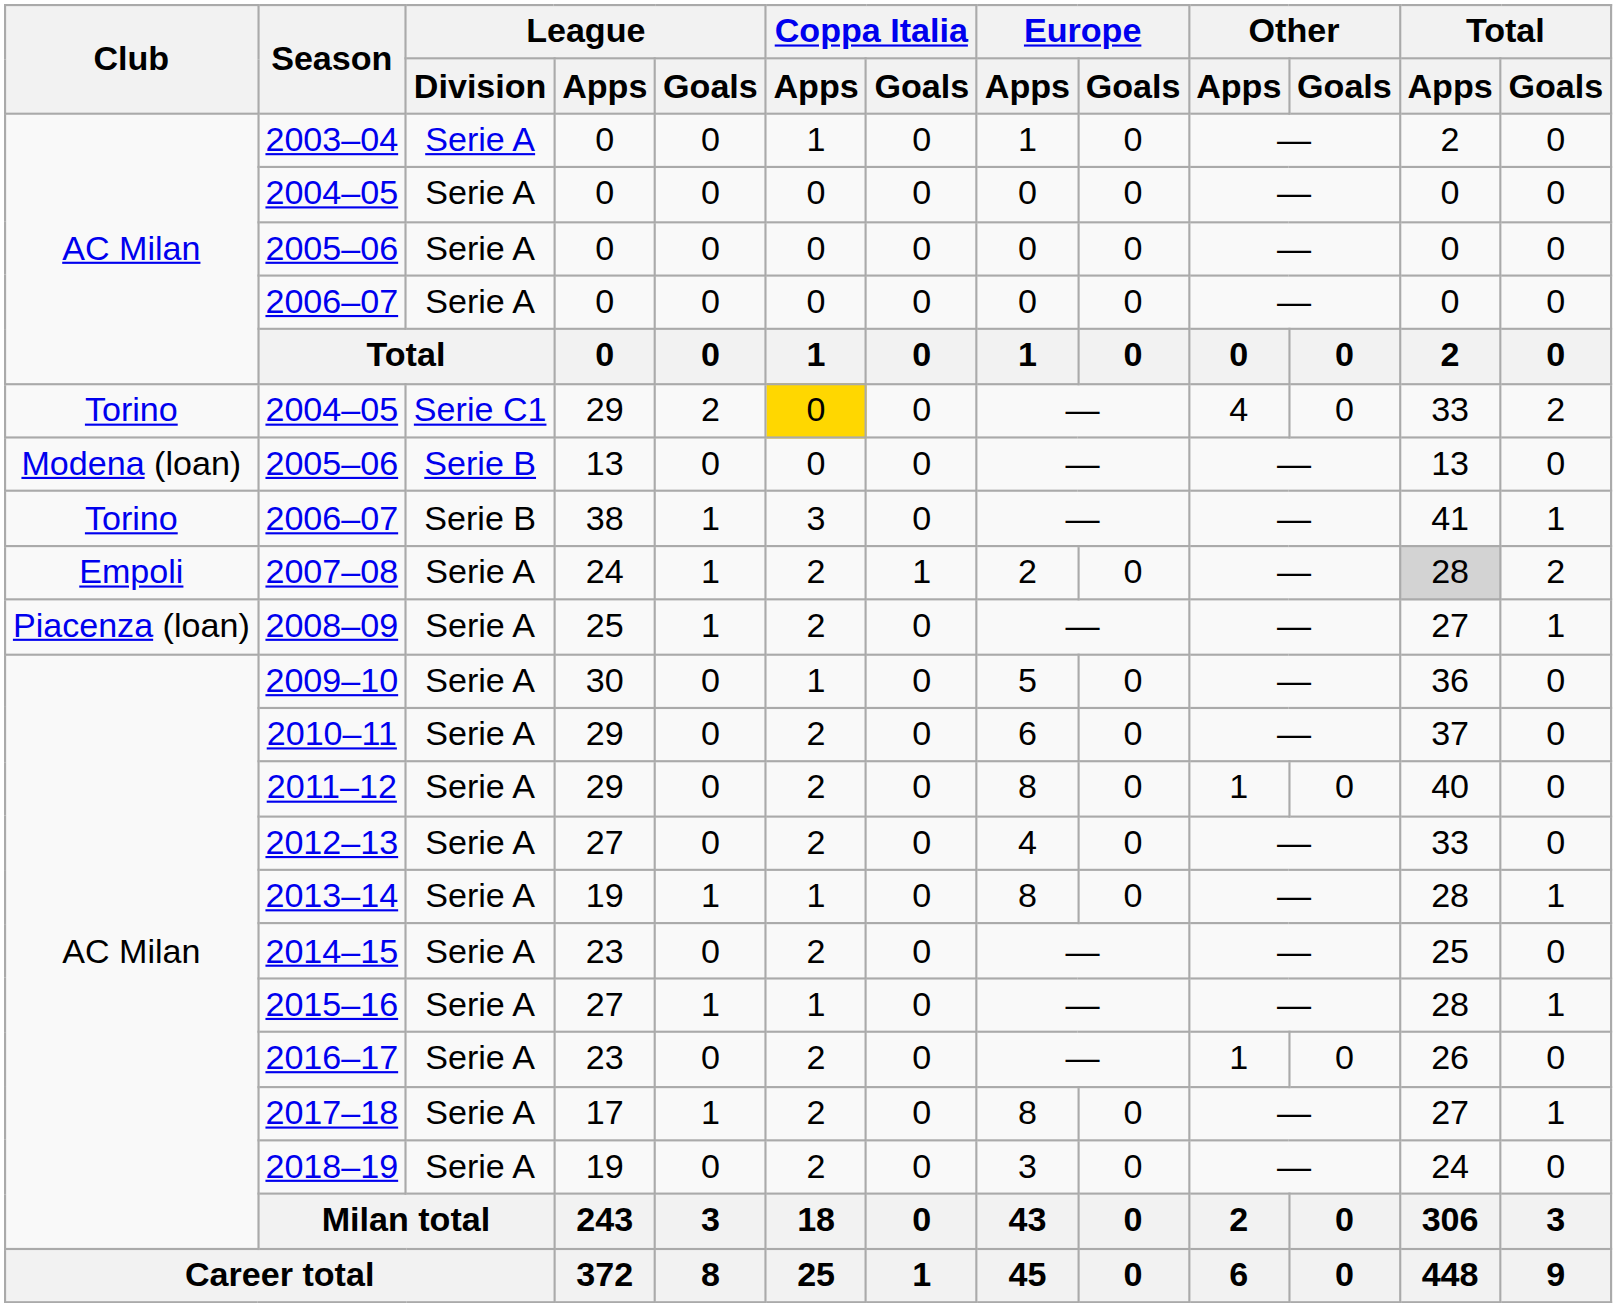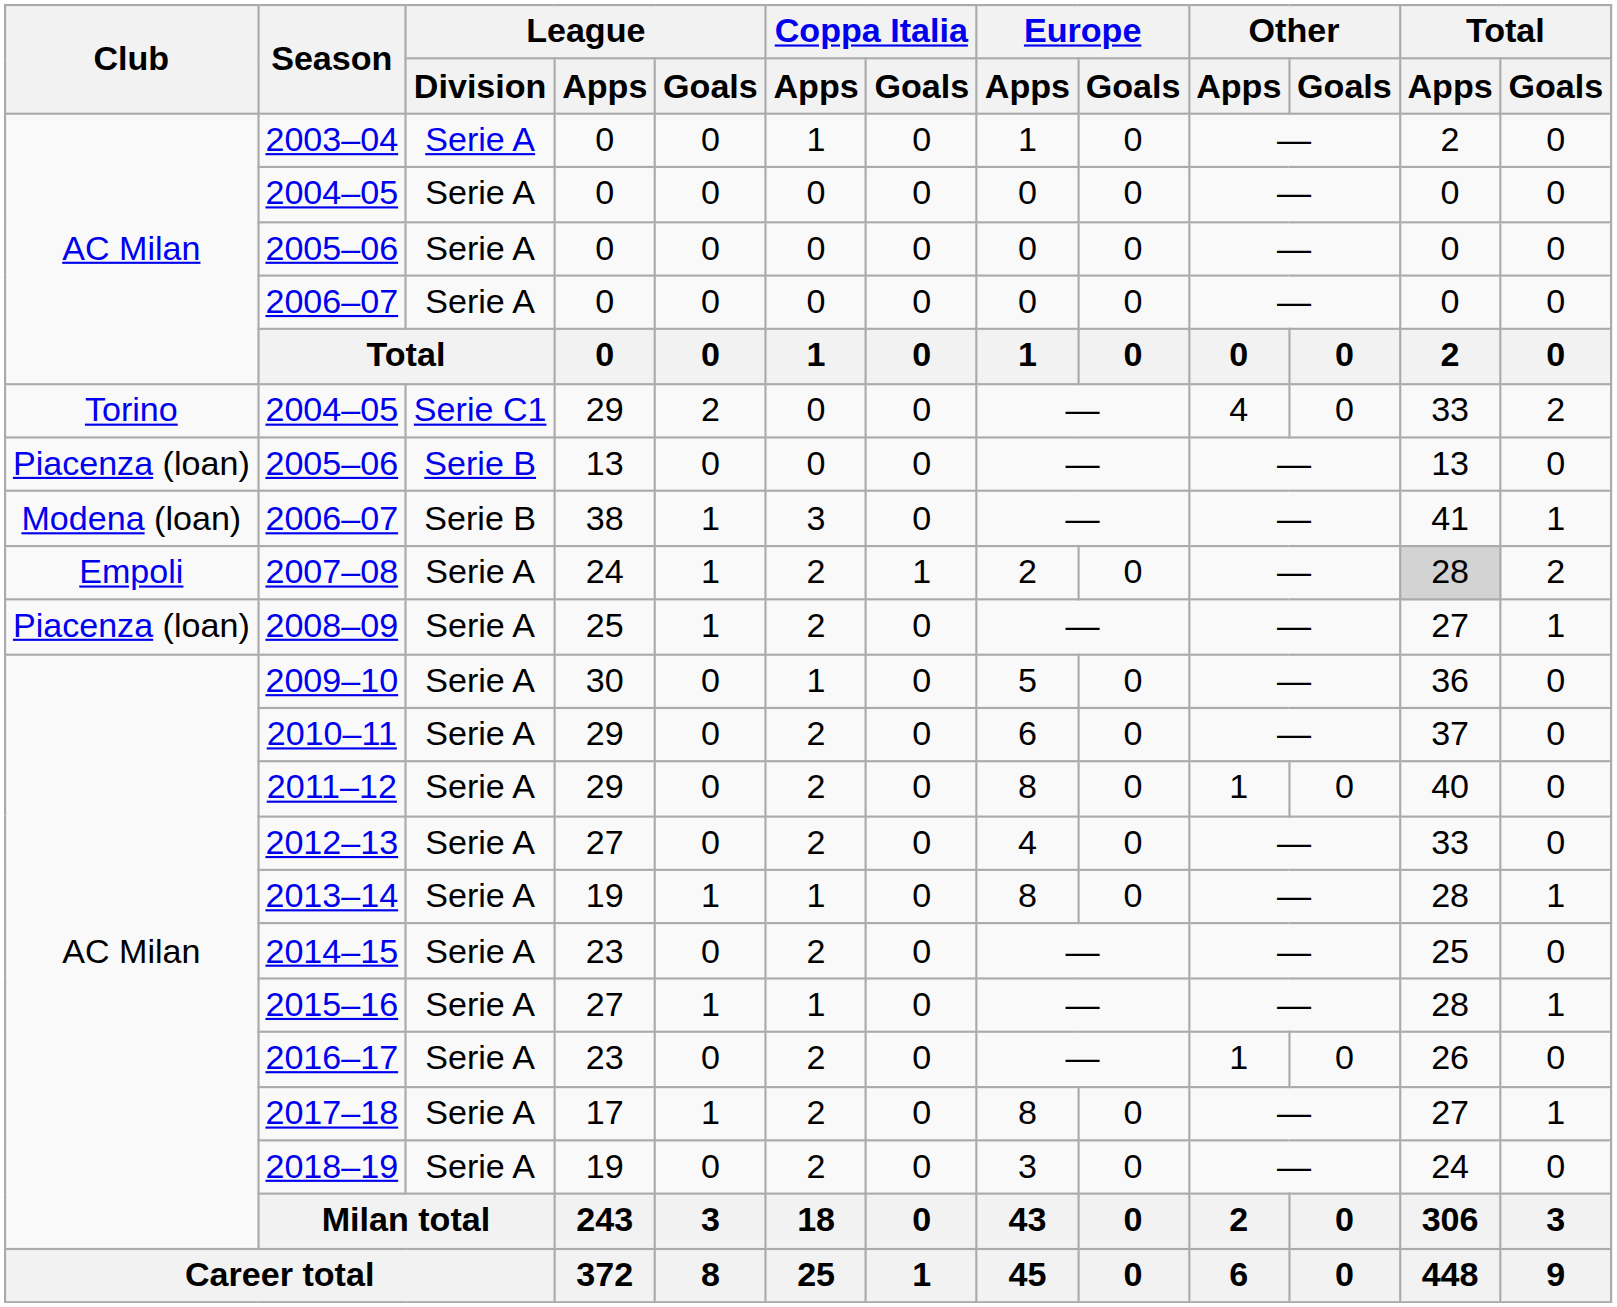2004–05 / 29 | Coppa Italia / Apps: gold background -> no background
2005–06 / 13 | Club: Modena (loan) -> Piacenza (loan)
2006–07 / 38 | Club: Torino -> Modena (loan)
